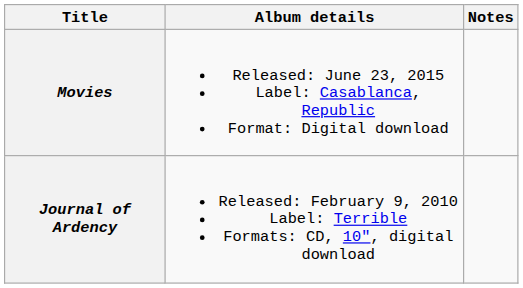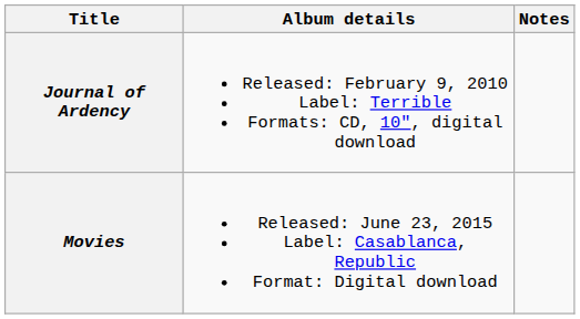rows swapped: Journal of Ardency <-> Movies
